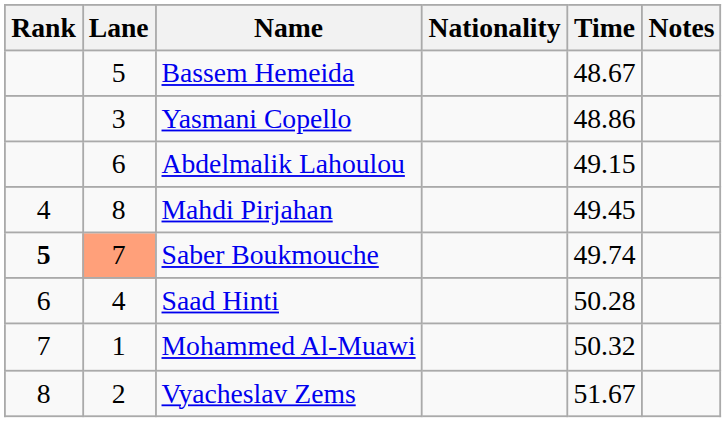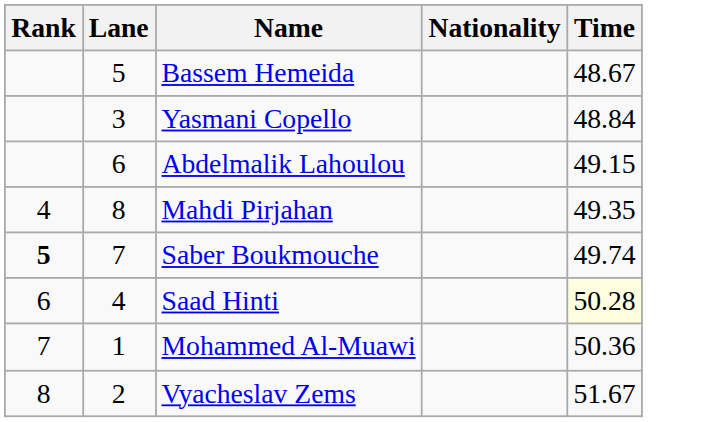- column: Notes
Yasmani Copello | Time: 48.86 -> 48.84
Mahdi Pirjahan | Time: 49.45 -> 49.35
Saber Boukmouche | Lane: lightsalmon background -> no background
Saad Hinti | Time: no background -> lightyellow background
Mohammed Al-Muawi | Time: 50.32 -> 50.36
